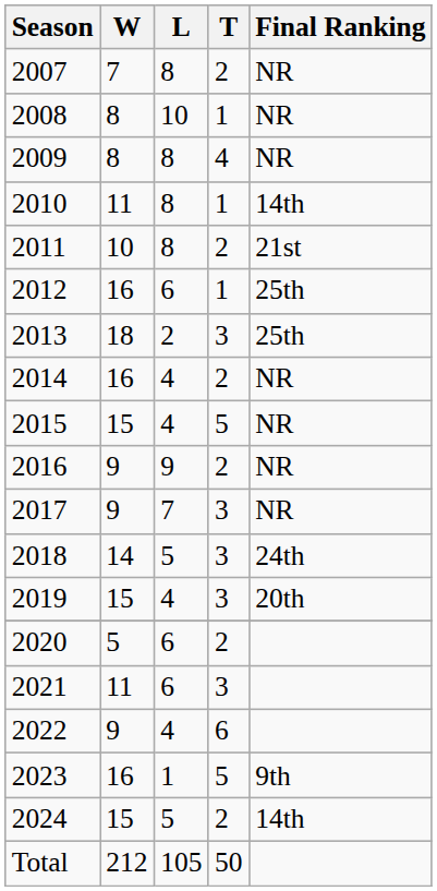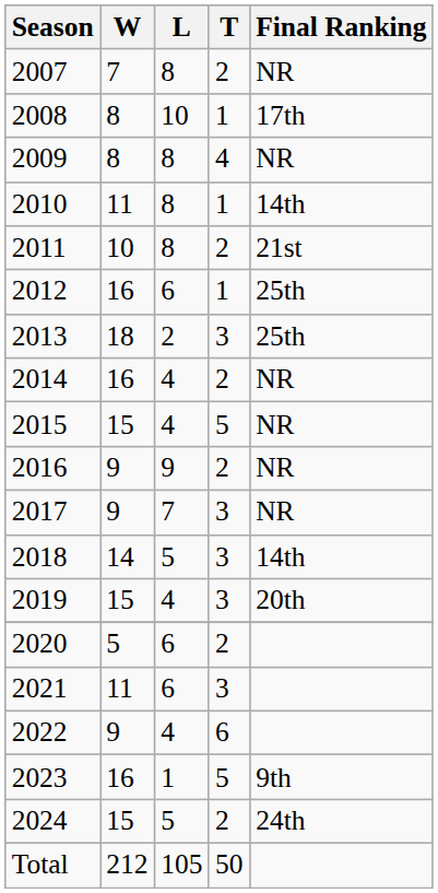2008 | Final Ranking: NR -> 17th
2018 | Final Ranking: 24th -> 14th
2024 | Final Ranking: 14th -> 24th
